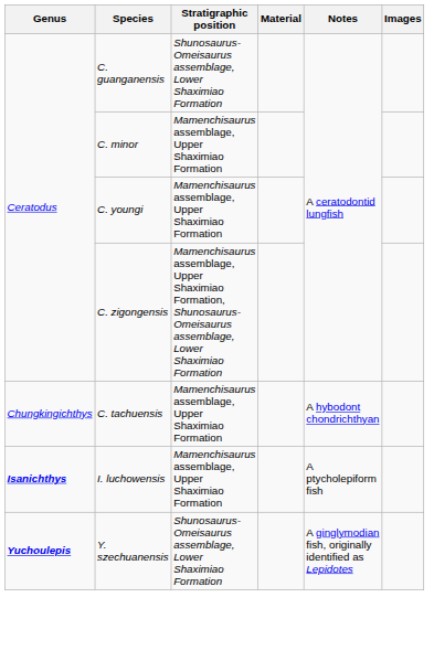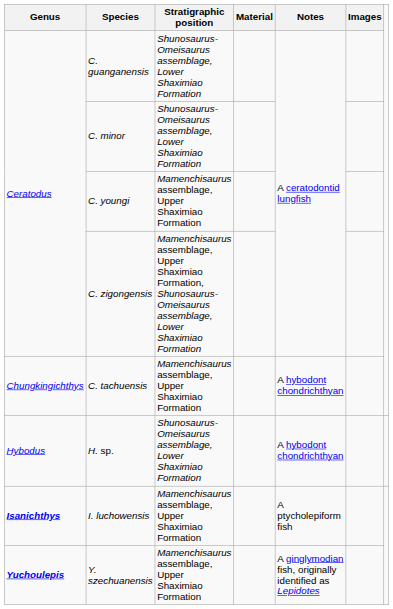C. minor | Stratigraphic position: Mamenchisaurus assemblage, Upper Shaximiao Formation -> Shunosaurus-Omeisaurus assemblage, Lower Shaximiao Formation
+ row: Hybodus | H. sp. | Shunosaurus-Omeisaurus assemblage, Lower Shaximiao Formation | A hybodont chondrichthyan
Y. szechuanensis | Stratigraphic position: Shunosaurus-Omeisaurus assemblage, Lower Shaximiao Formation -> Mamenchisaurus assemblage, Upper Shaximiao Formation
